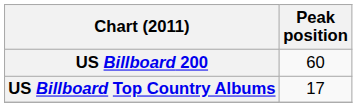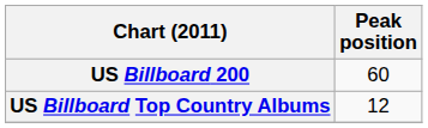US Billboard Top Country Albums | Peak position: 17 -> 12
